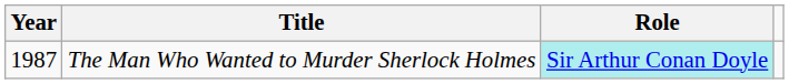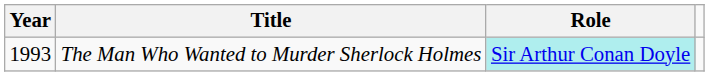The Man Who Wanted to Murder Sherlock Holmes | Year: 1987 -> 1993
